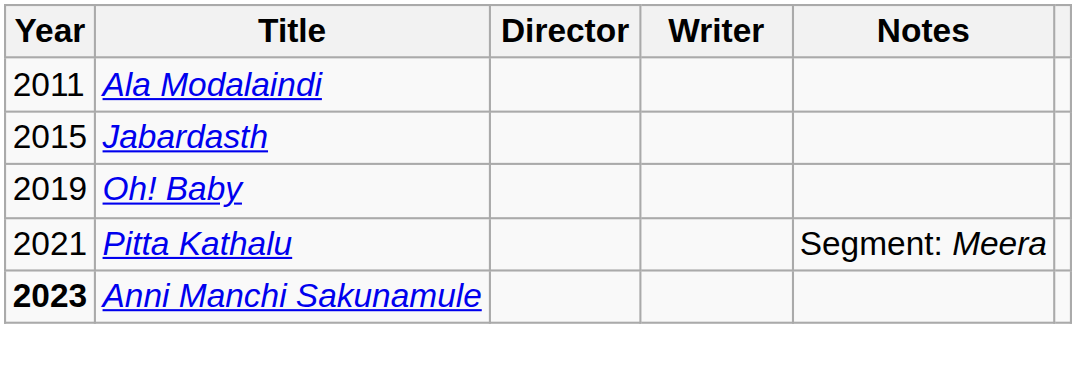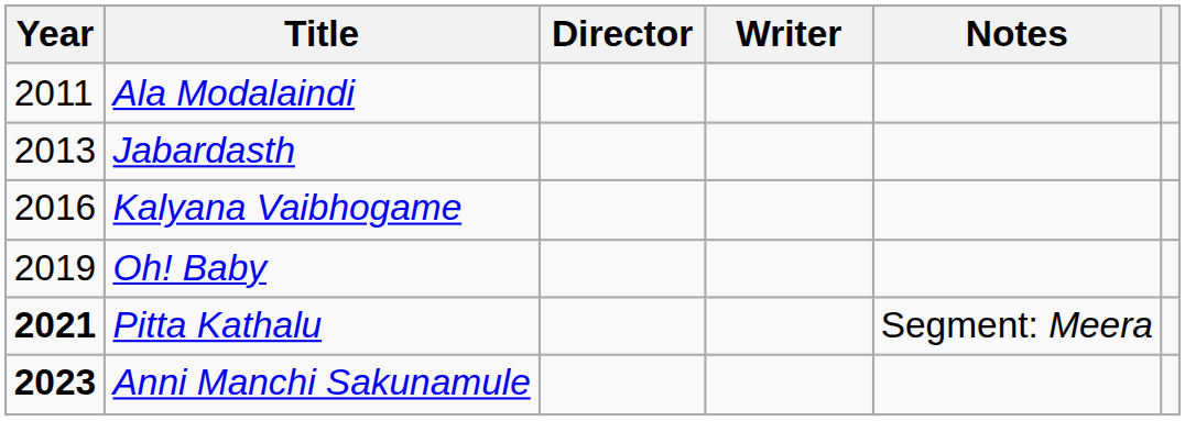Jabardasth | Year: 2015 -> 2013
+ row: 2016 | Kalyana Vaibhogame
Pitta Kathalu | Year: normal -> bold
